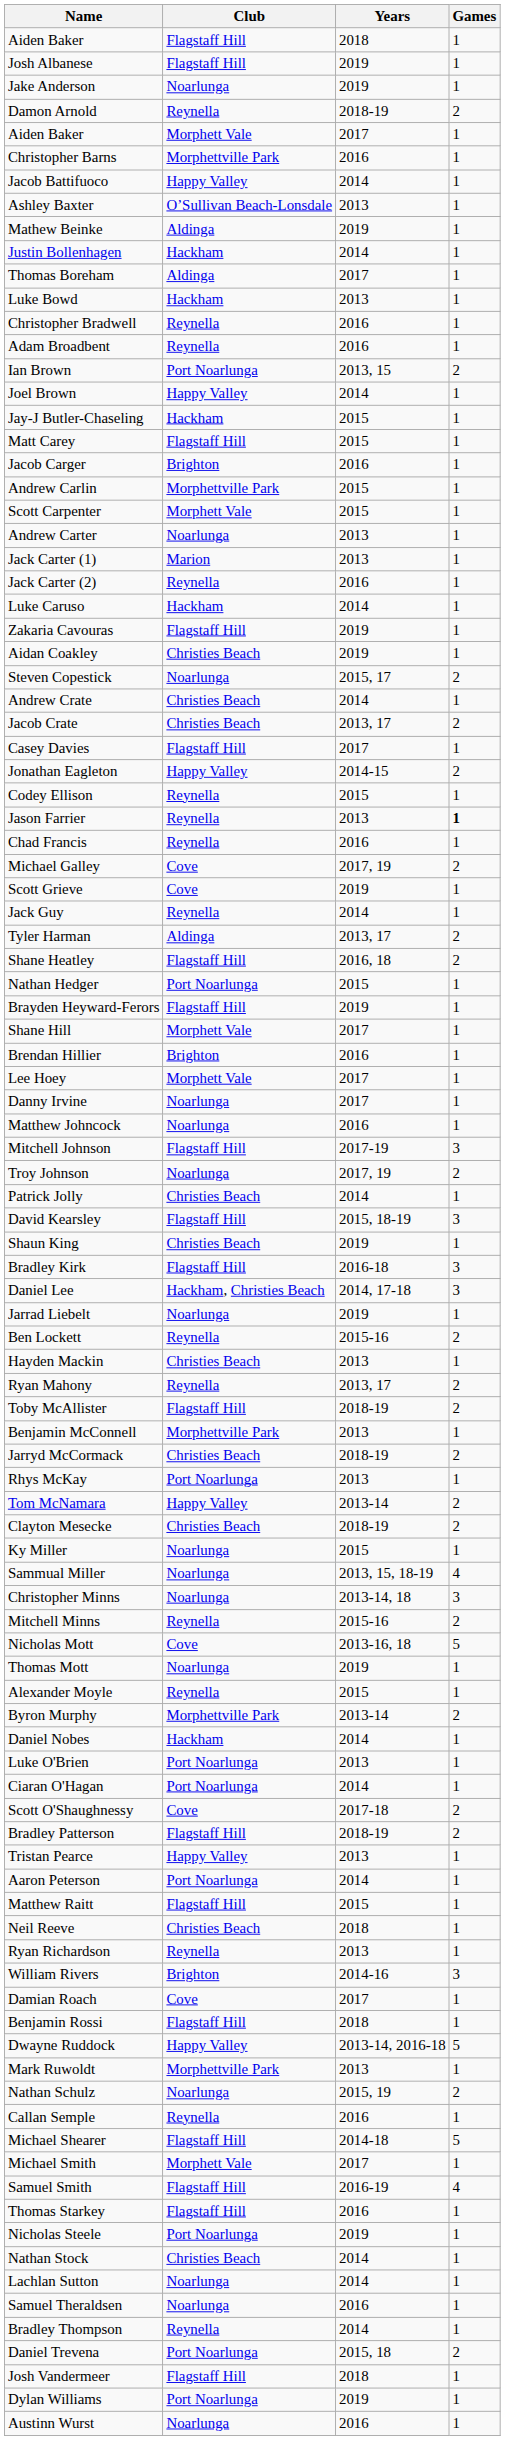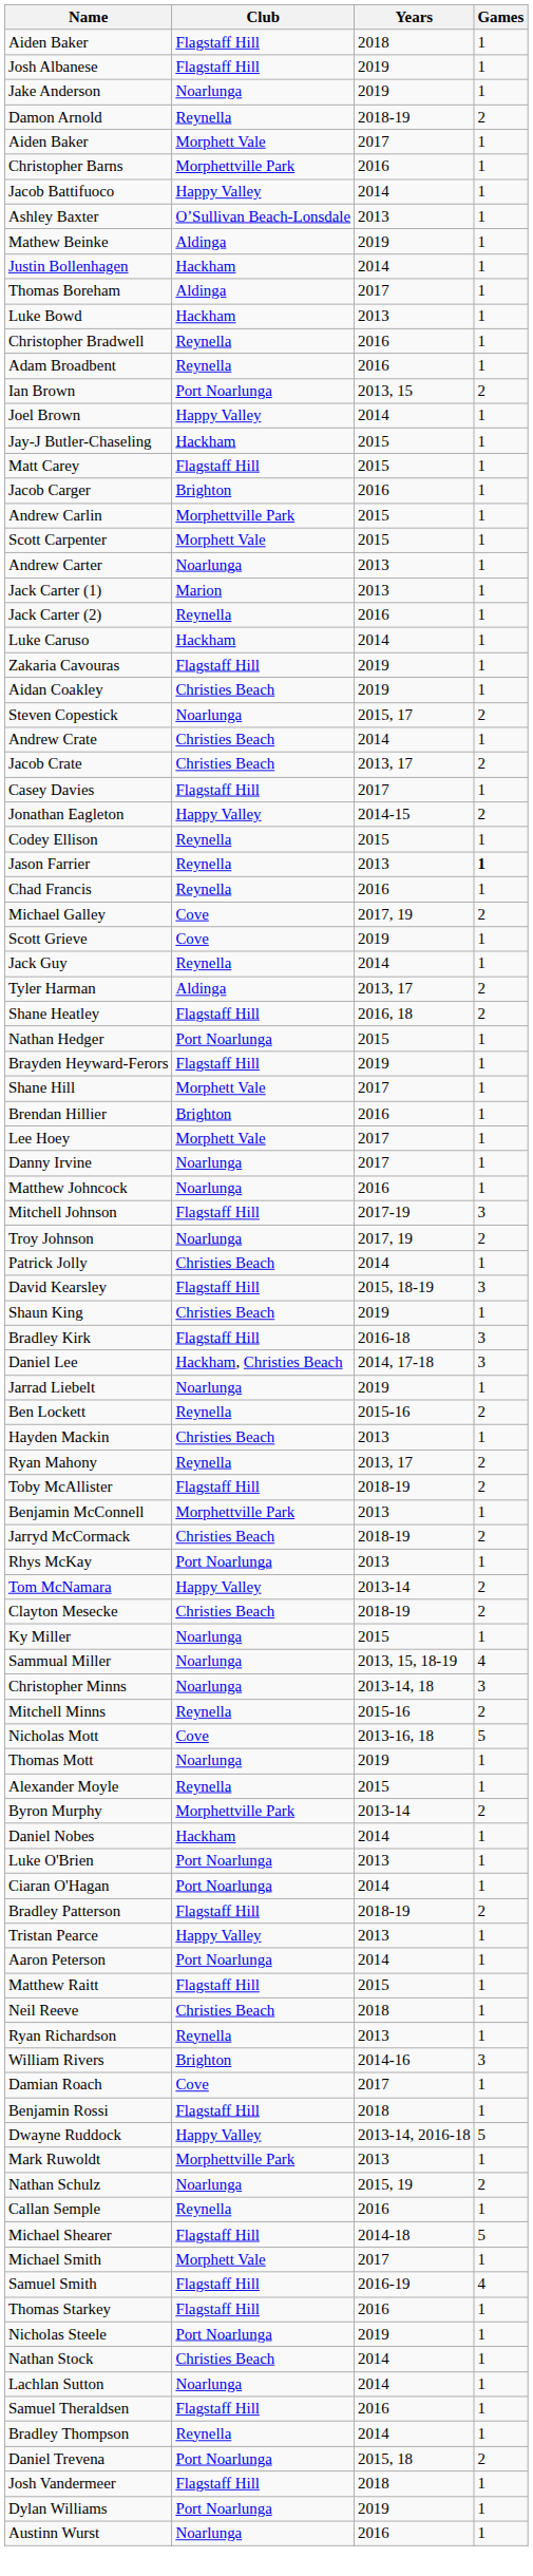- row: Scott O'Shaughnessy | Cove | 2017-18 | 2
Samuel Theraldsen | Club: Noarlunga -> Flagstaff Hill
